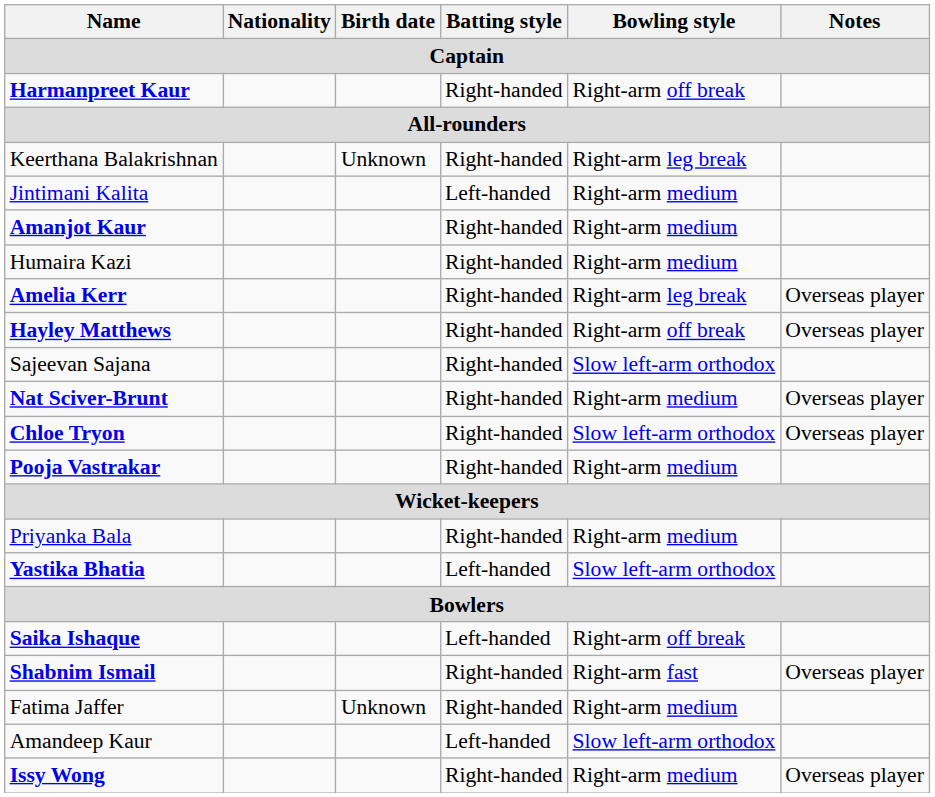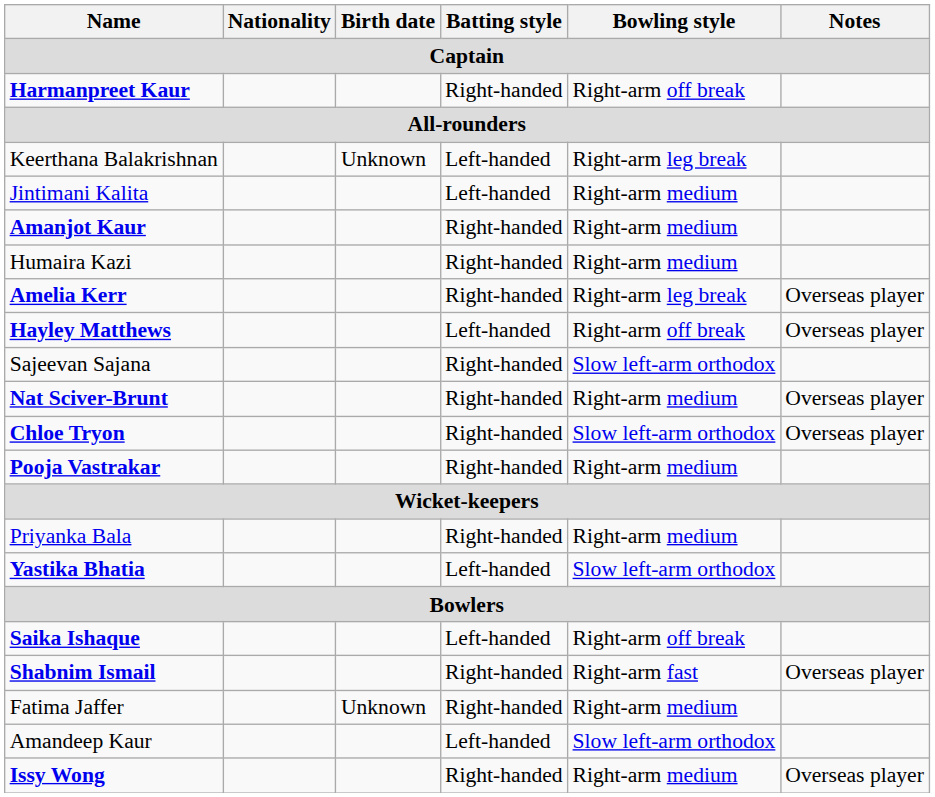Keerthana Balakrishnan | Batting style: Right-handed -> Left-handed
Hayley Matthews | Batting style: Right-handed -> Left-handed
